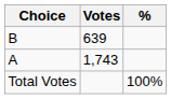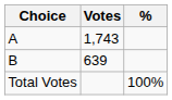rows swapped: A <-> B
